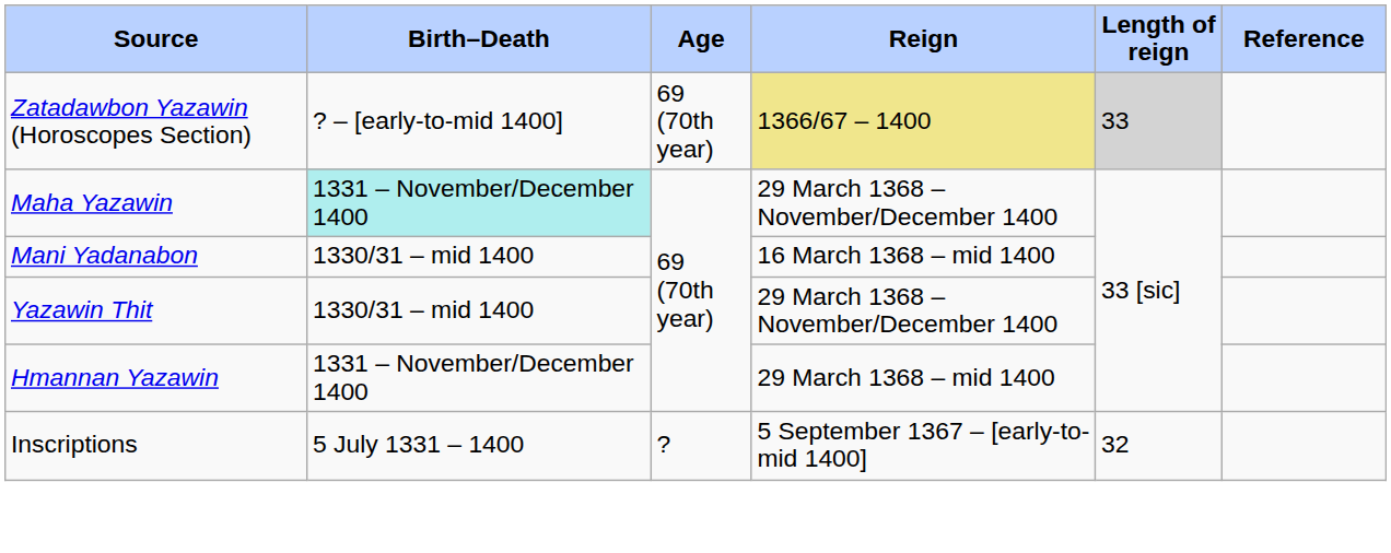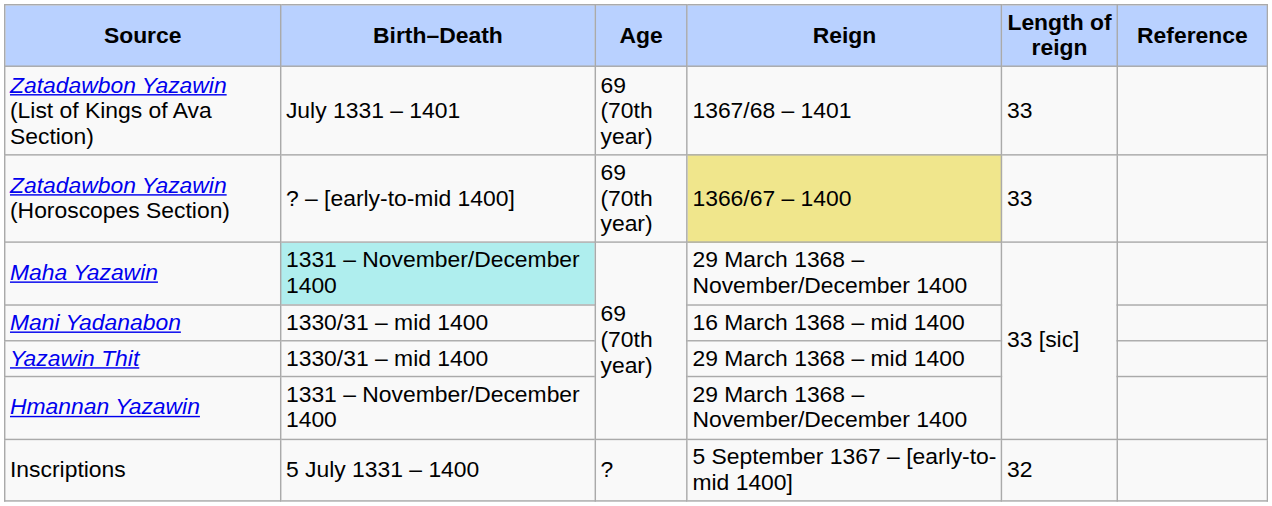+ row: Zatadawbon Yazawin (List of Kings of Ava Section) | July 1331 – 1401 | 69 (70th year) | 1367/68 – 1401 | 33
Zatadawbon Yazawin (Horoscopes Section) | Length of reign: lightgrey background -> no background
Yazawin Thit | Reign: 29 March 1368 – November/December 1400 -> 29 March 1368 – mid 1400
Hmannan Yazawin | Reign: 29 March 1368 – mid 1400 -> 29 March 1368 – November/December 1400
